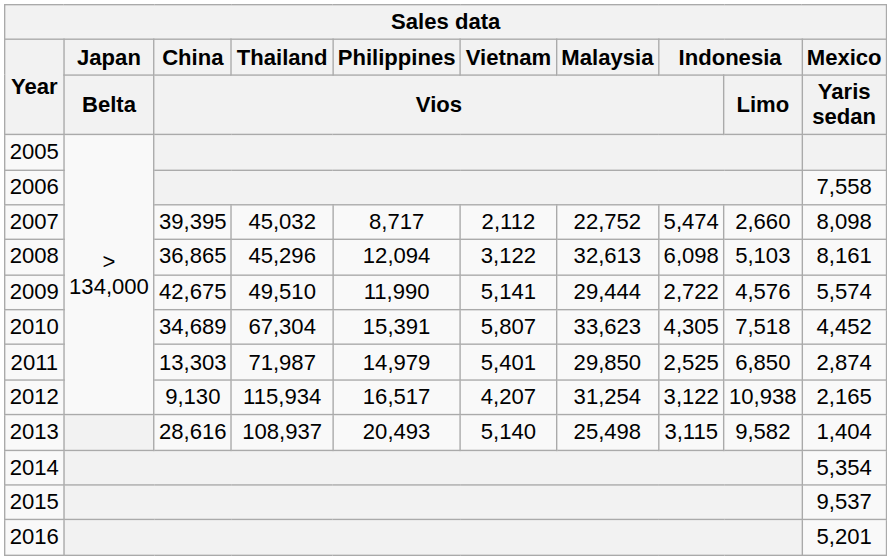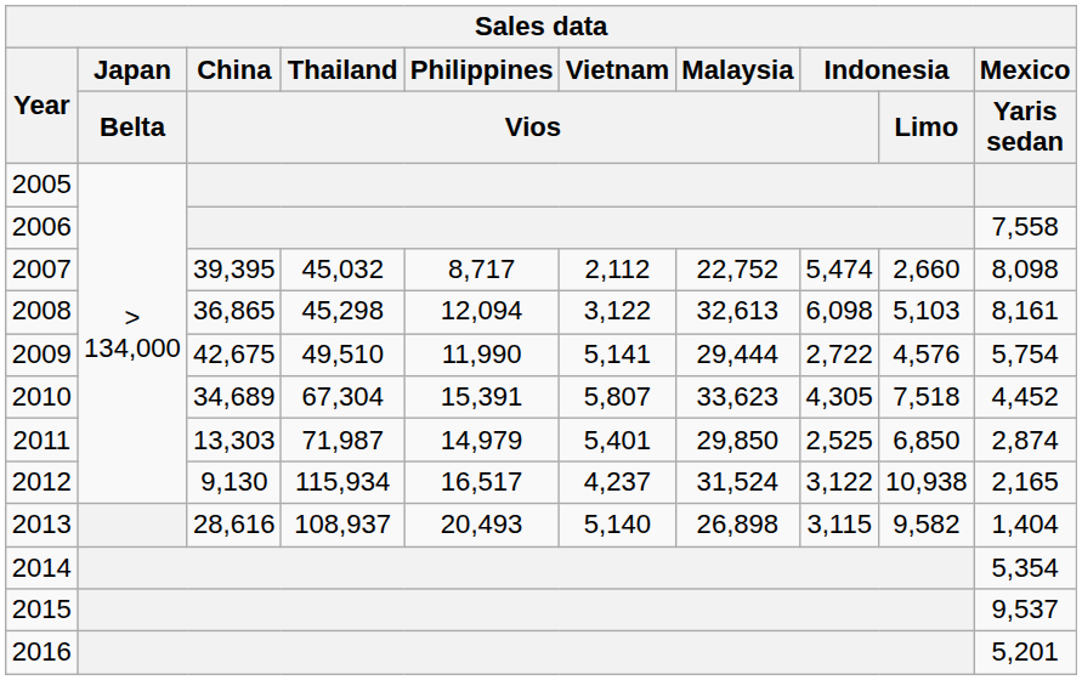2008 | Thailand / Vios: 45,296 -> 45,298
2009 | Mexico / Yaris sedan: 5,574 -> 5,754
2012 | Vietnam / Vios: 4,207 -> 4,237
2012 | Malaysia / Vios: 31,254 -> 31,524
2013 | Malaysia / Vios: 25,498 -> 26,898
